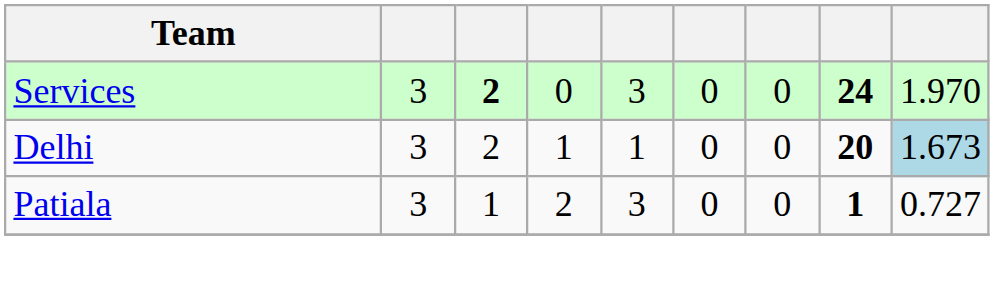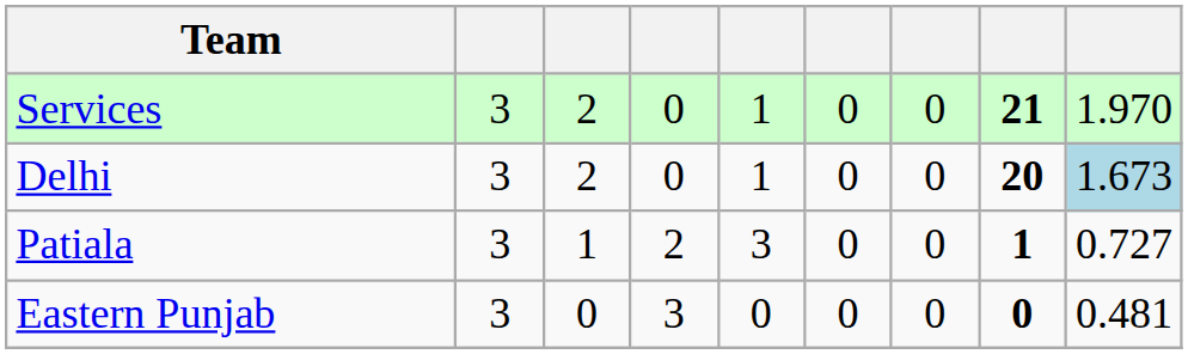Services | column 3: bold -> normal
Services | column 5: 3 -> 1
Services | column 8: 24 -> 21
Delhi | column 4: 1 -> 0
+ row: Eastern Punjab | 3 | 0 | 3 | 0 | 0 | 0 | 0 | 0.481
